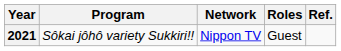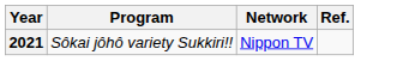- column: Roles | Guest
